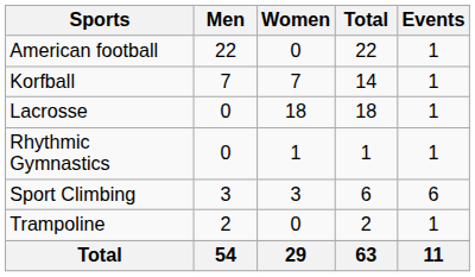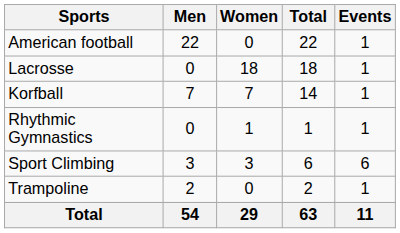rows swapped: Lacrosse <-> Korfball
